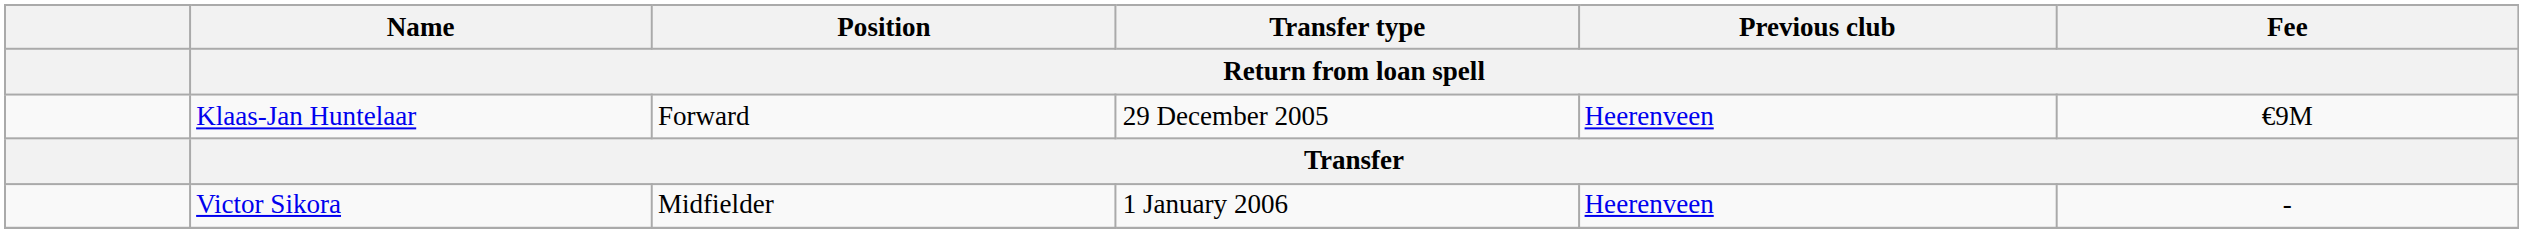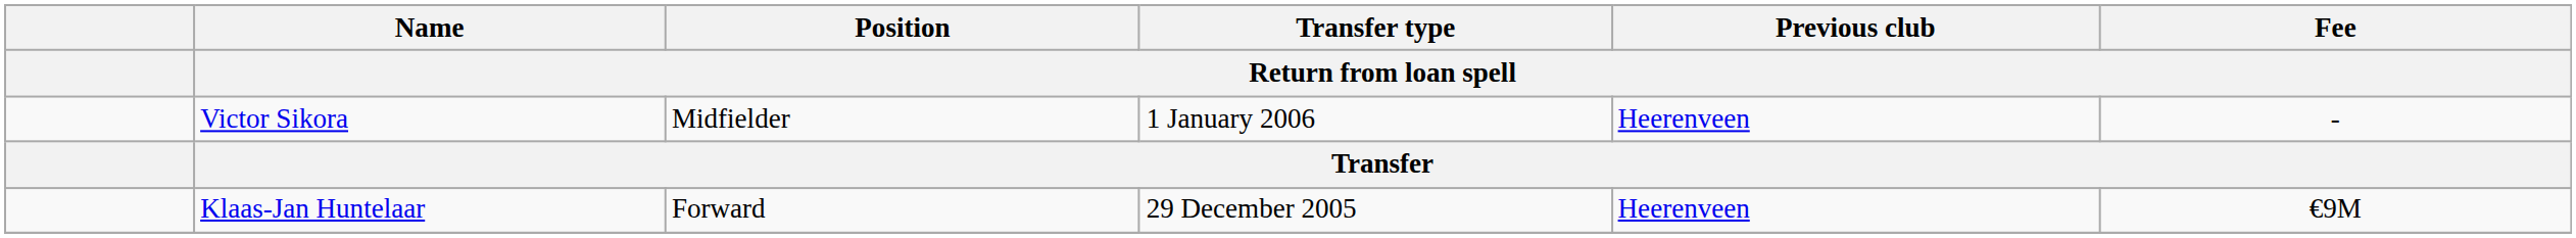rows swapped: Victor Sikora <-> Klaas-Jan Huntelaar
